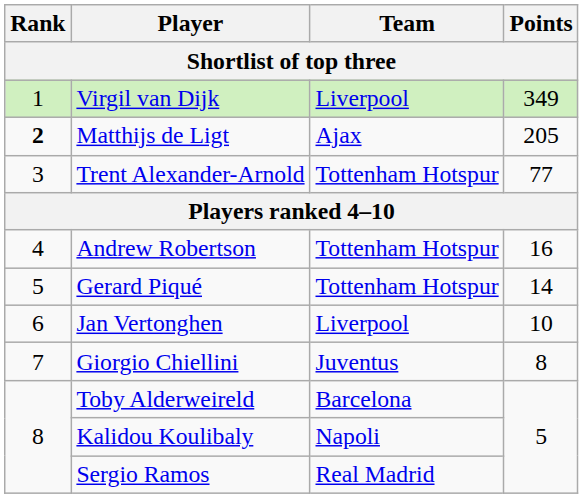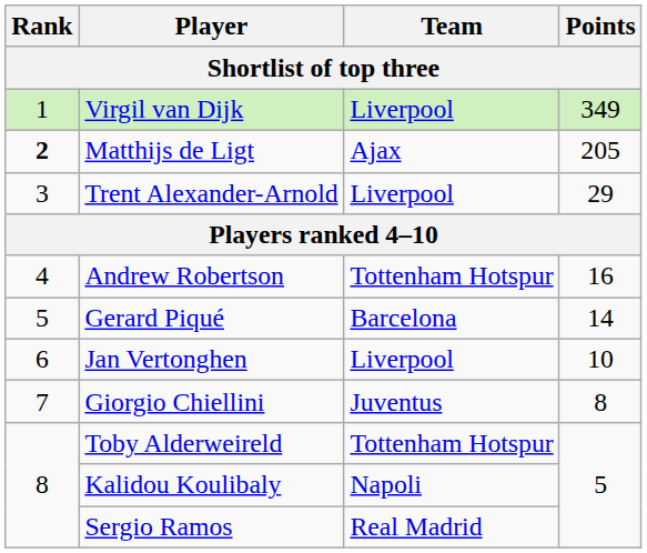Trent Alexander-Arnold | Team: Tottenham Hotspur -> Liverpool
Trent Alexander-Arnold | Points: 77 -> 29
Gerard Piqué | Team: Tottenham Hotspur -> Barcelona
Toby Alderweireld | Team: Barcelona -> Tottenham Hotspur
